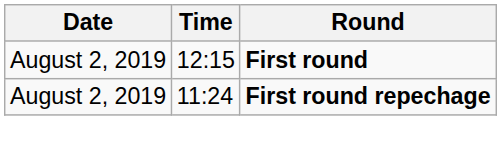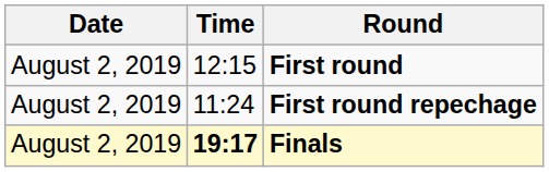+ row: August 2, 2019 | 19:17 | Finals
